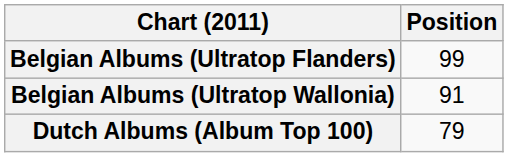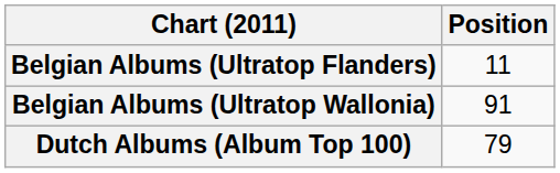Belgian Albums (Ultratop Flanders) | Position: 99 -> 11
